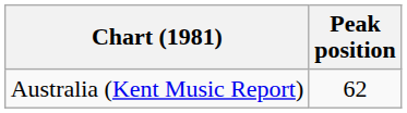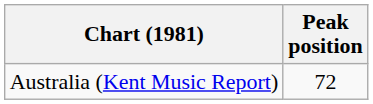Australia (Kent Music Report) | Peak position: 62 -> 72
